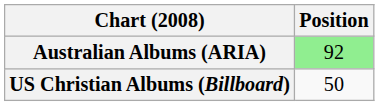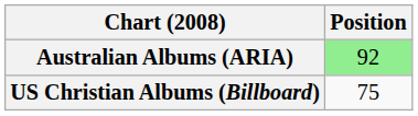US Christian Albums (Billboard) | Position: 50 -> 75
